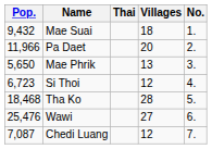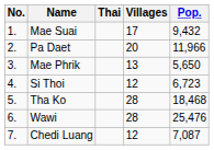columns swapped: No. <-> Pop.
Mae Suai | Villages: 18 -> 17
Wawi | Villages: 27 -> 28
